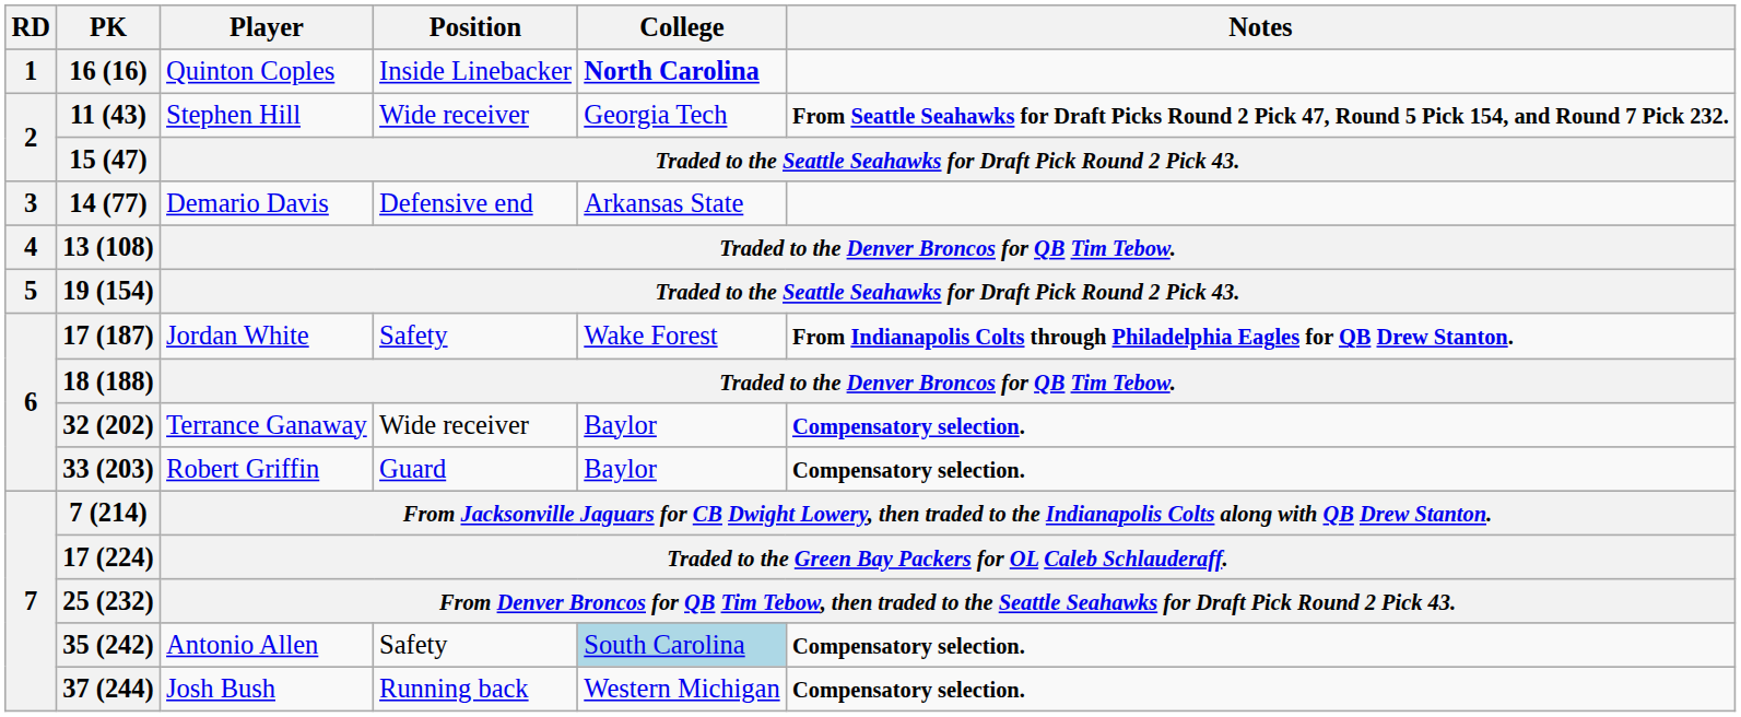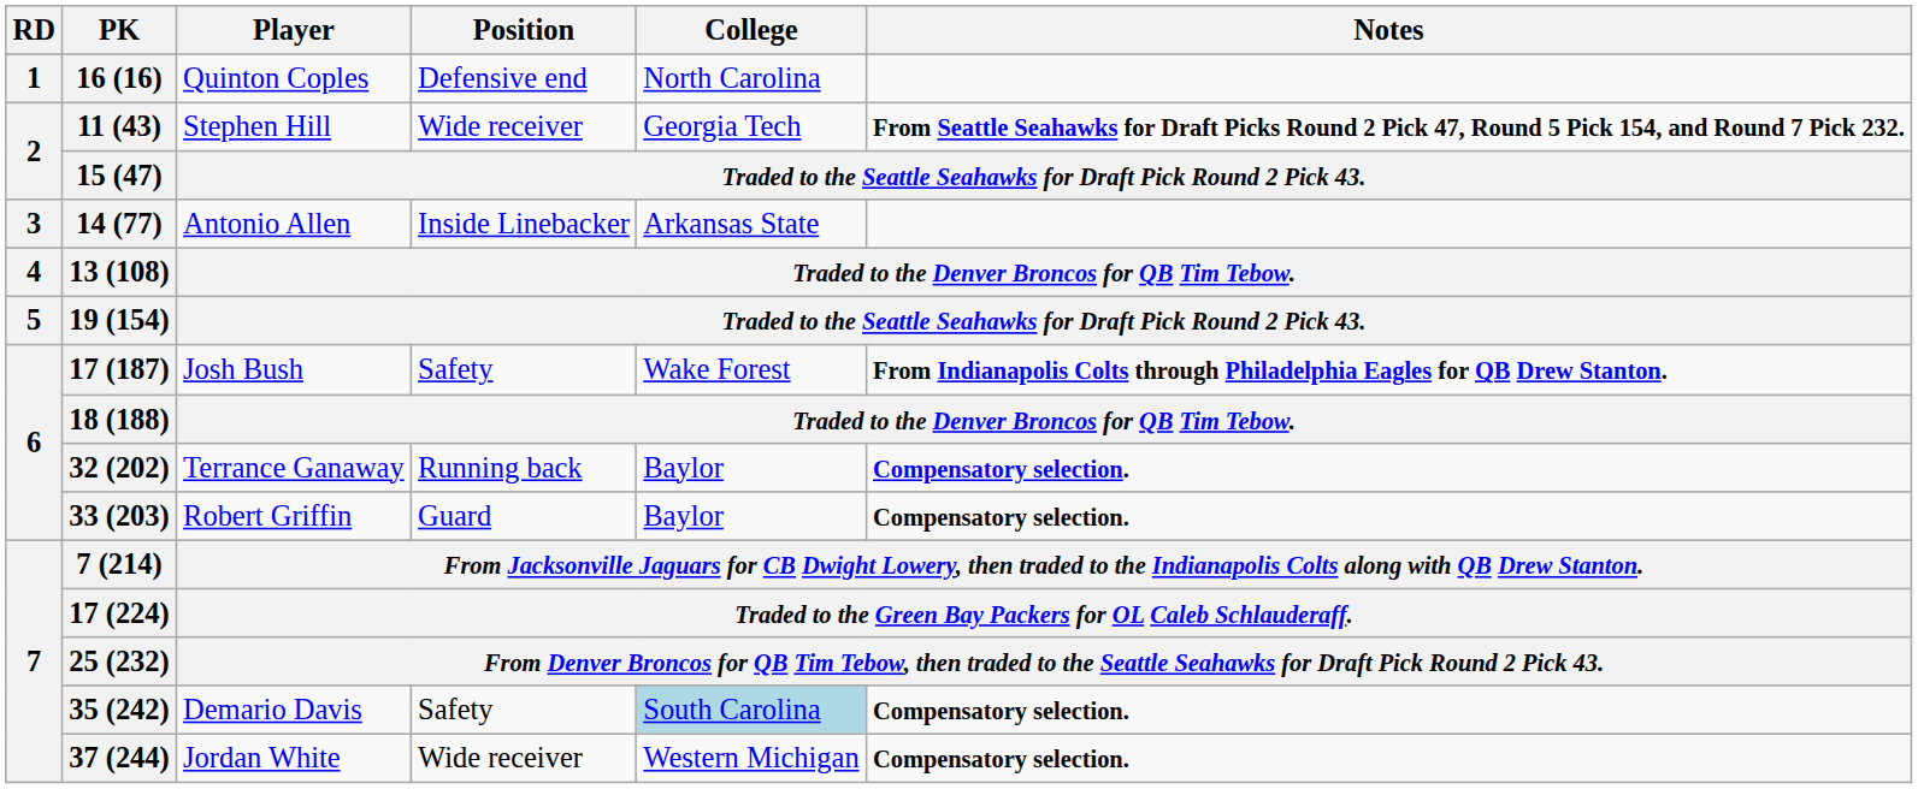16 (16) | Position: Inside Linebacker -> Defensive end
16 (16) | College: bold -> normal
14 (77) | Player: Demario Davis -> Antonio Allen
14 (77) | Position: Defensive end -> Inside Linebacker
17 (187) | Player: Jordan White -> Josh Bush
32 (202) | Position: Wide receiver -> Running back
35 (242) | Player: Antonio Allen -> Demario Davis
37 (244) | Player: Josh Bush -> Jordan White
37 (244) | Position: Running back -> Wide receiver
